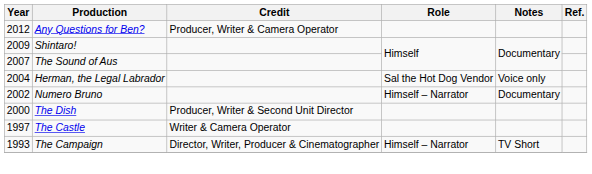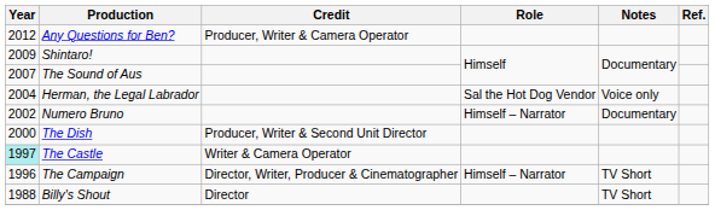The Castle | Year: no background -> paleturquoise background
The Campaign | Year: 1993 -> 1996
+ row: 1988 | Billy's Shout | Director | TV Short
